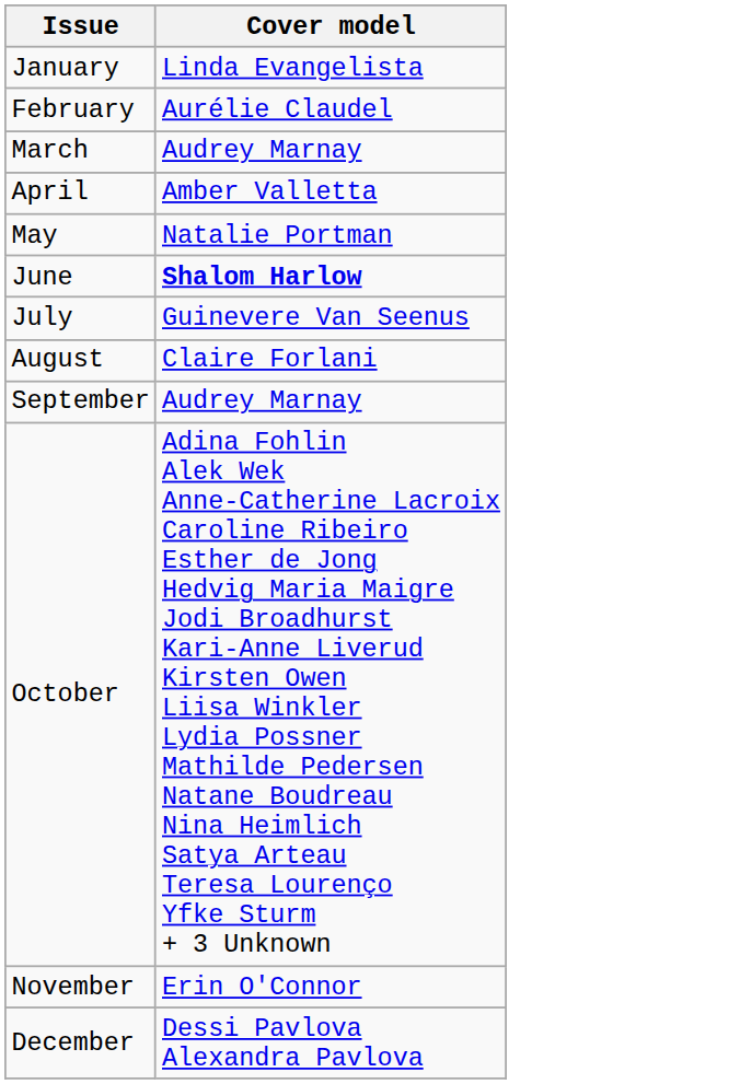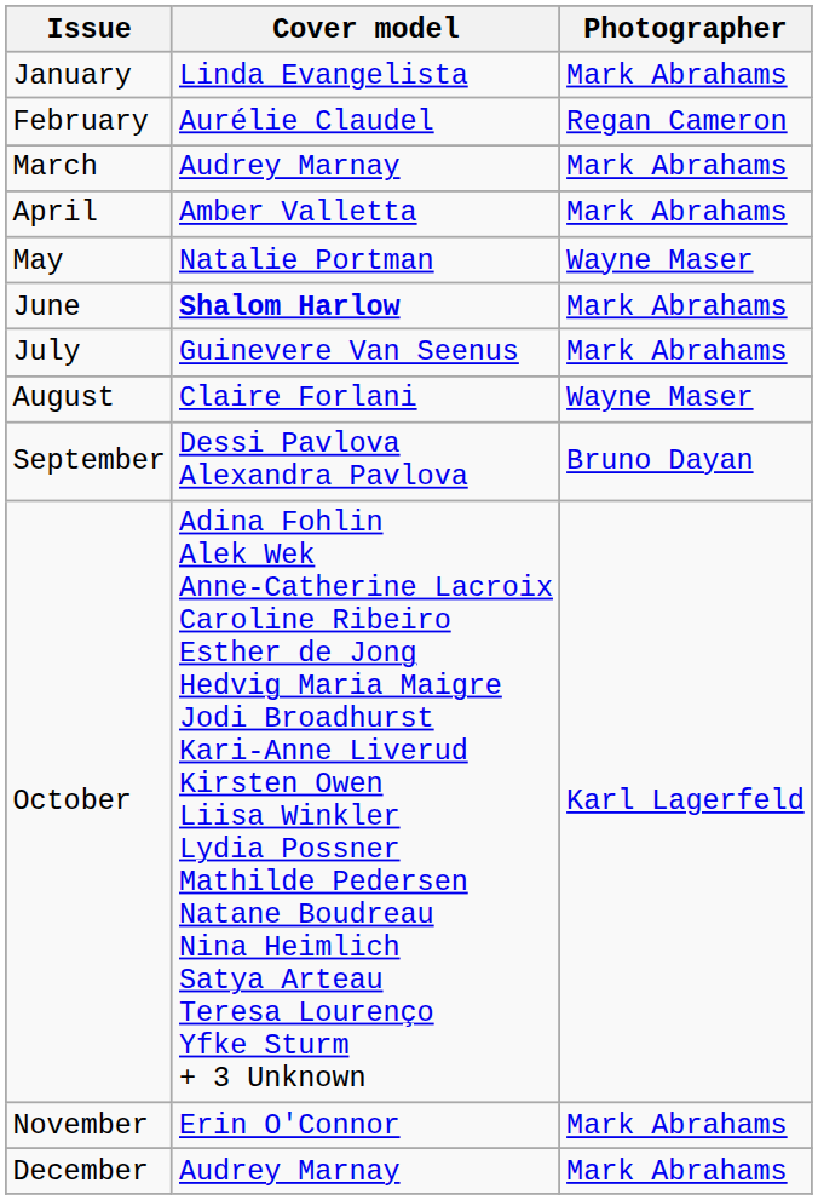+ column: Photographer | Mark Abrahams | Regan Cameron | Mark Abrahams | Mark Abrahams | Wayne Maser | Mark Abrahams | Mark Abrahams | Wayne Maser | Bruno Dayan | Karl Lagerfeld | Mark Abrahams | Mark Abrahams
September | Cover model: Audrey Marnay -> Dessi Pavlova Alexandra Pavlova
December | Cover model: Dessi Pavlova Alexandra Pavlova -> Audrey Marnay
